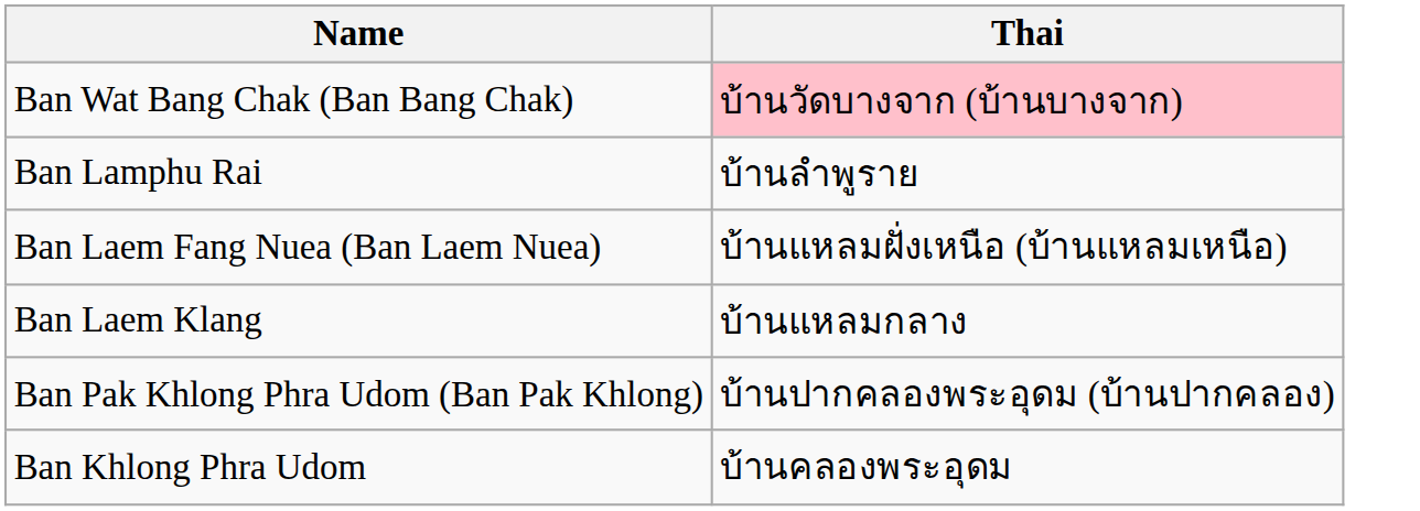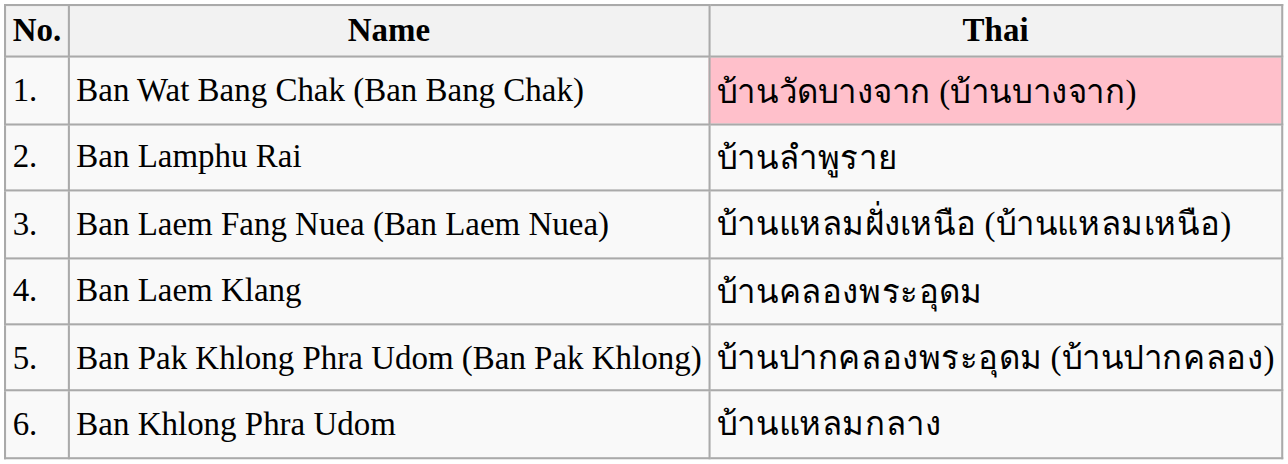+ column: No. | 1. | 2. | 3. | 4. | 5. | 6.
Ban Laem Klang | Thai: บ้านแหลมกลาง -> บ้านคลองพระอุดม
Ban Khlong Phra Udom | Thai: บ้านคลองพระอุดม -> บ้านแหลมกลาง
